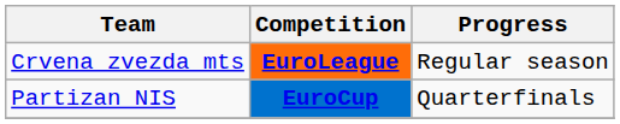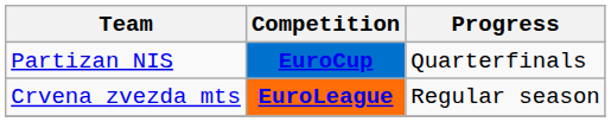rows swapped: Crvena zvezda mts <-> Partizan NIS
